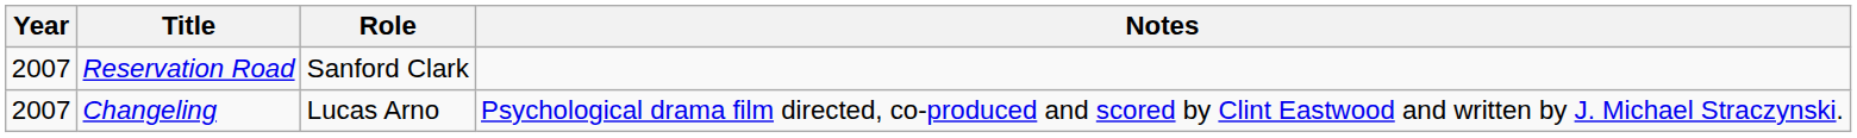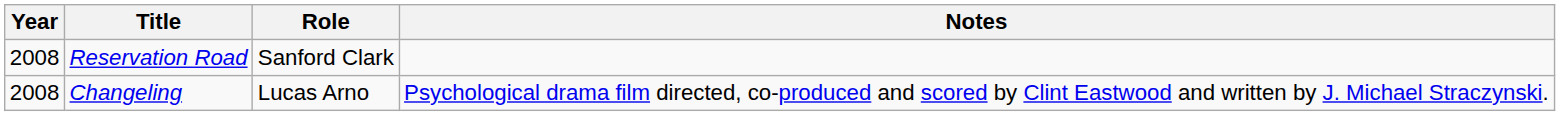Reservation Road | Year: 2007 -> 2008
Changeling | Year: 2007 -> 2008
